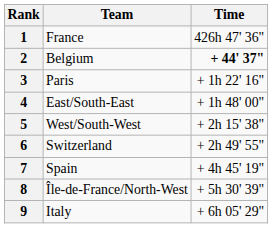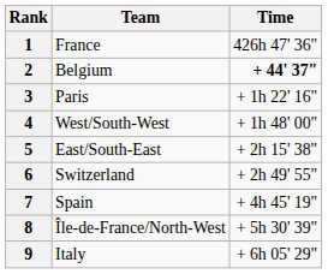4 | Team: East/South-East -> West/South-West
5 | Team: West/South-West -> East/South-East
